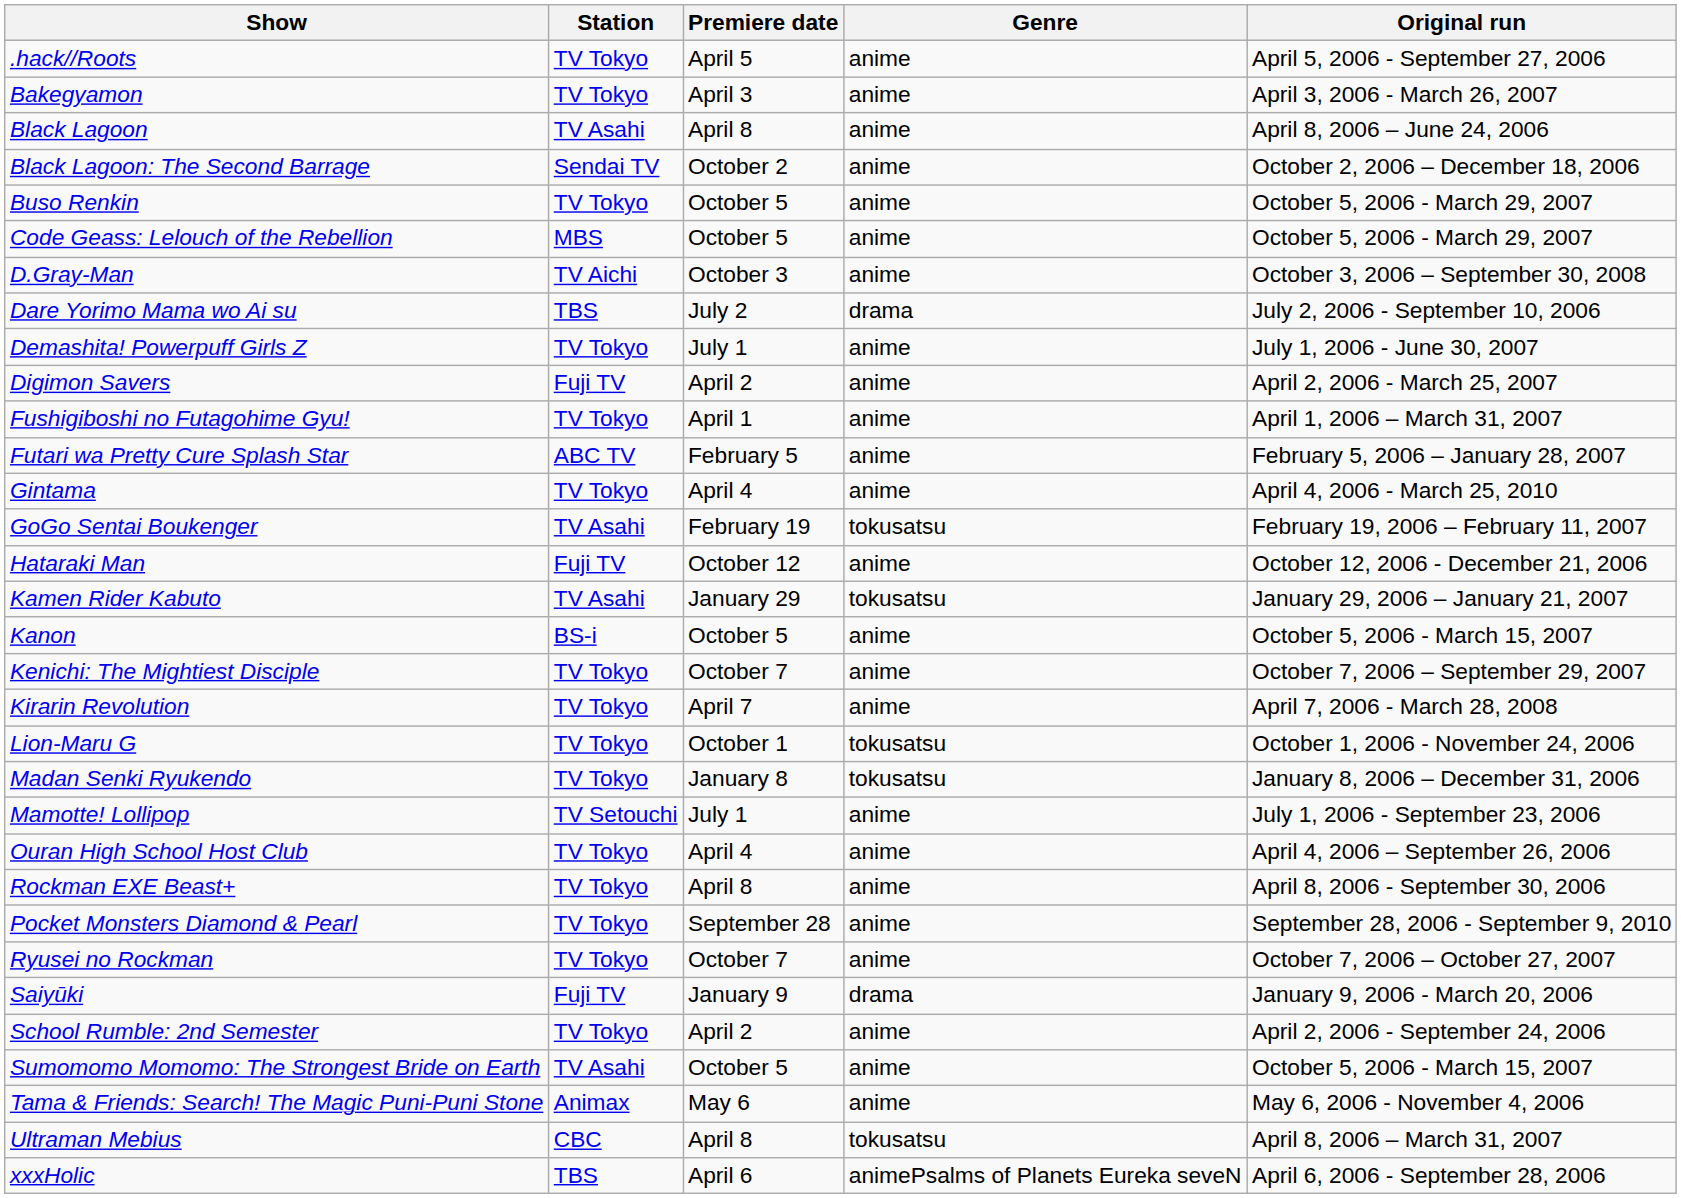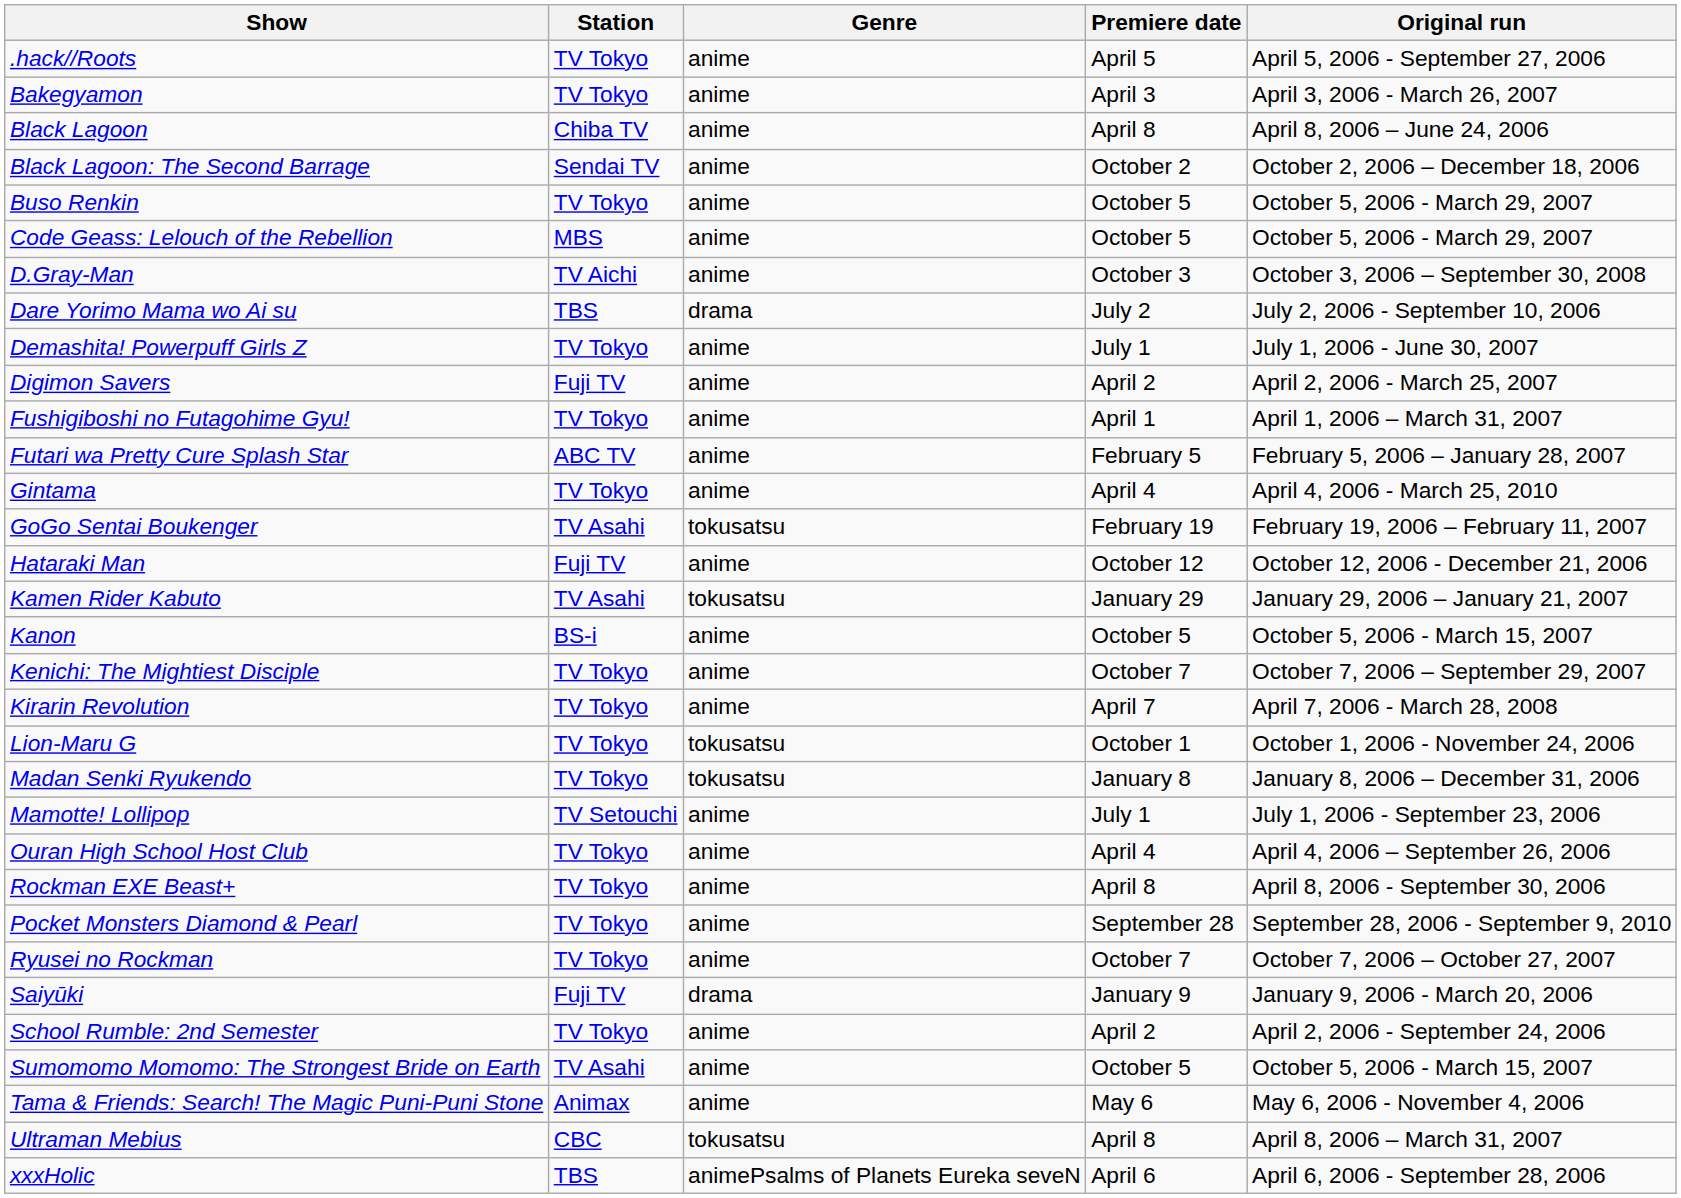columns swapped: Premiere date <-> Genre
Black Lagoon | Station: TV Asahi -> Chiba TV
